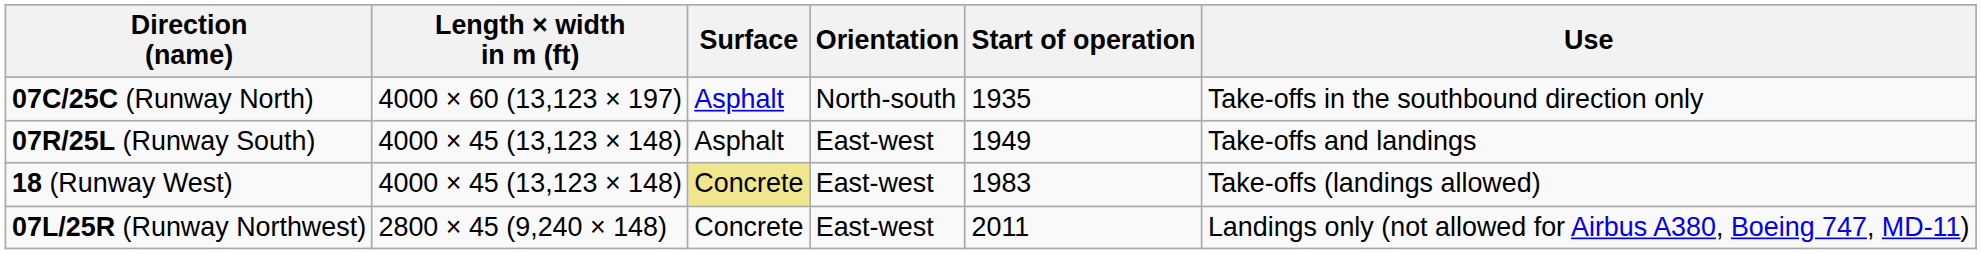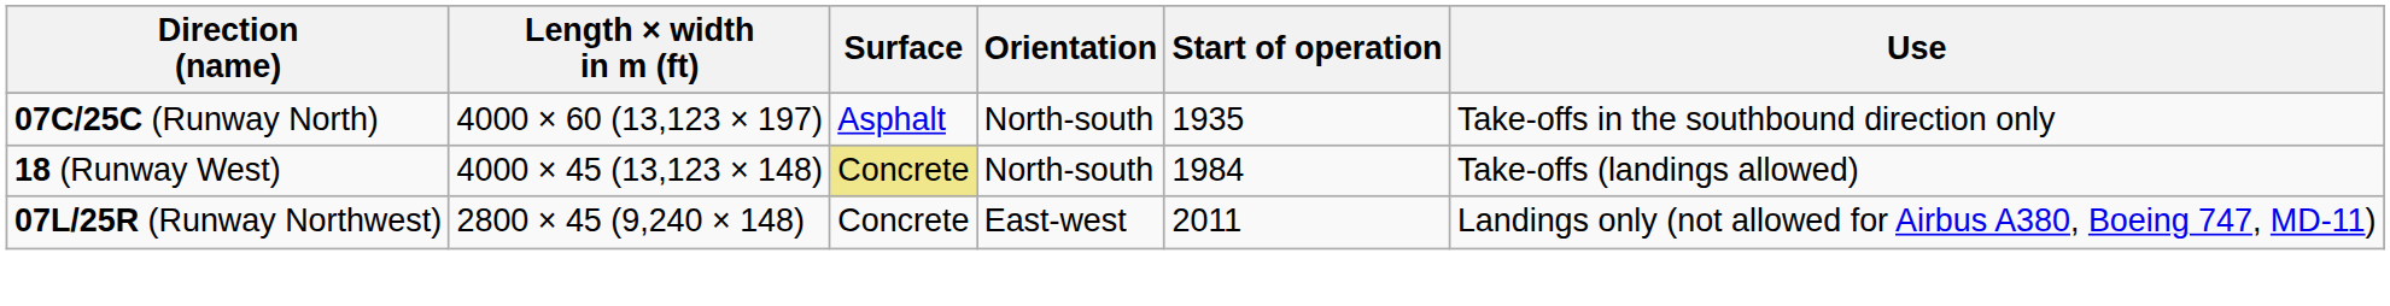- row: 07R/25L (Runway South) | 4000 × 45 (13,123 × 148) | Asphalt | East-west | 1949 | Take-offs and landings
18 (Runway West) | Orientation: East-west -> North-south
18 (Runway West) | Start of operation: 1983 -> 1984
